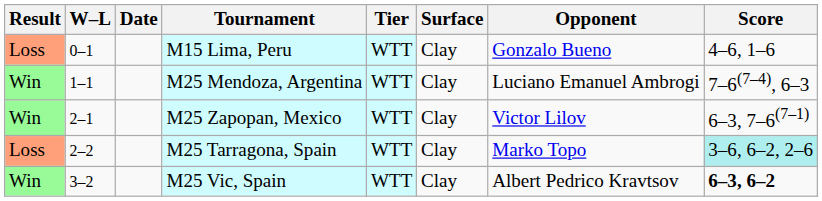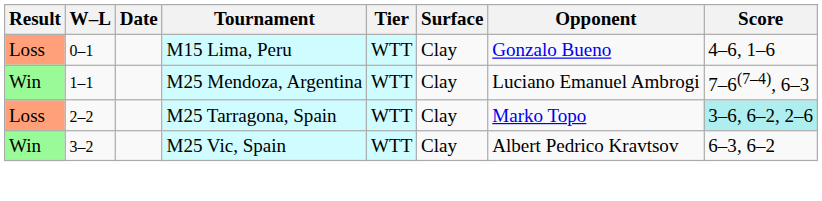- row: Win | 2–1 | M25 Zapopan, Mexico | WTT | Clay | Victor Lilov | 6–3, 7–6(7–1)
M25 Vic, Spain | Score: bold -> normal
